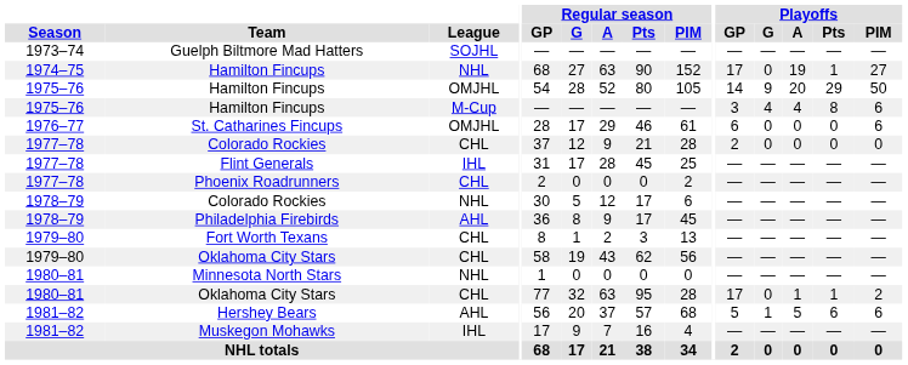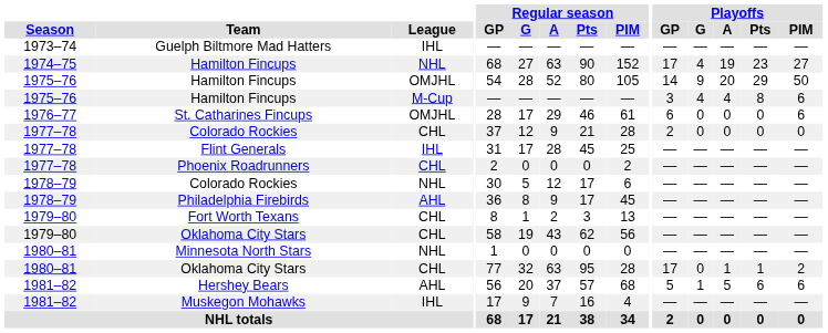Guelph Biltmore Mad Hatters | League: SOJHL -> IHL
1974–75 / Hamilton Fincups | Playoffs / G: 0 -> 4
1974–75 / Hamilton Fincups | Playoffs / Pts: 1 -> 23
